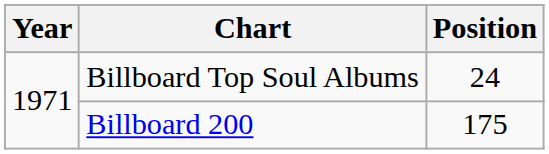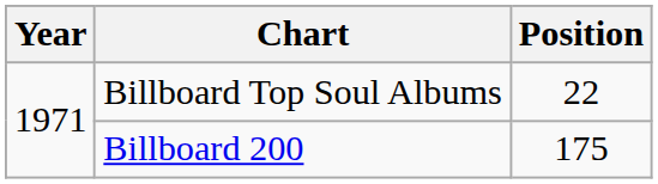Billboard Top Soul Albums | Position: 24 -> 22
